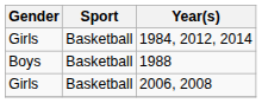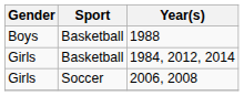rows swapped: 1988 <-> 1984, 2012, 2014
2006, 2008 | Sport: Basketball -> Soccer
